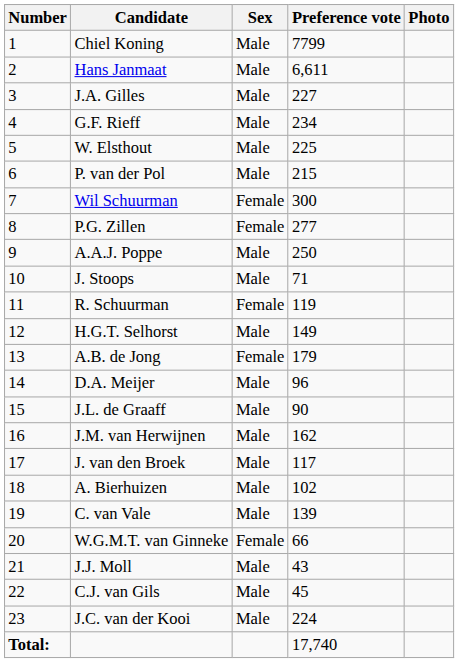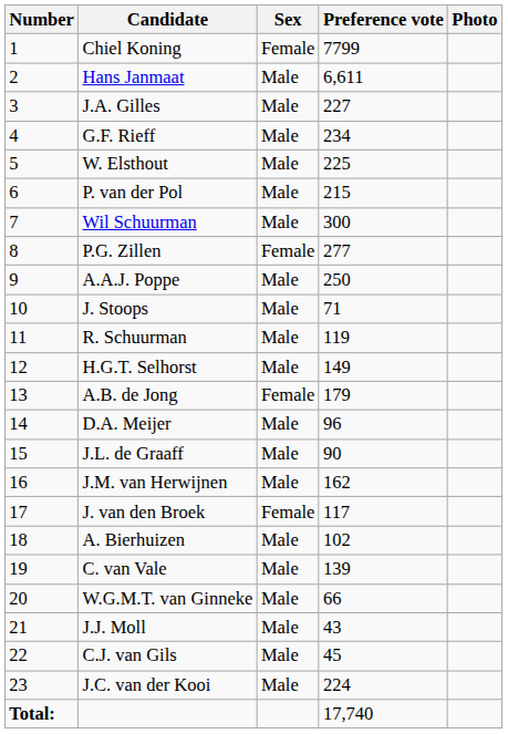Chiel Koning | Sex: Male -> Female
Wil Schuurman | Sex: Female -> Male
R. Schuurman | Sex: Female -> Male
J. van den Broek | Sex: Male -> Female
W.G.M.T. van Ginneke | Sex: Female -> Male
